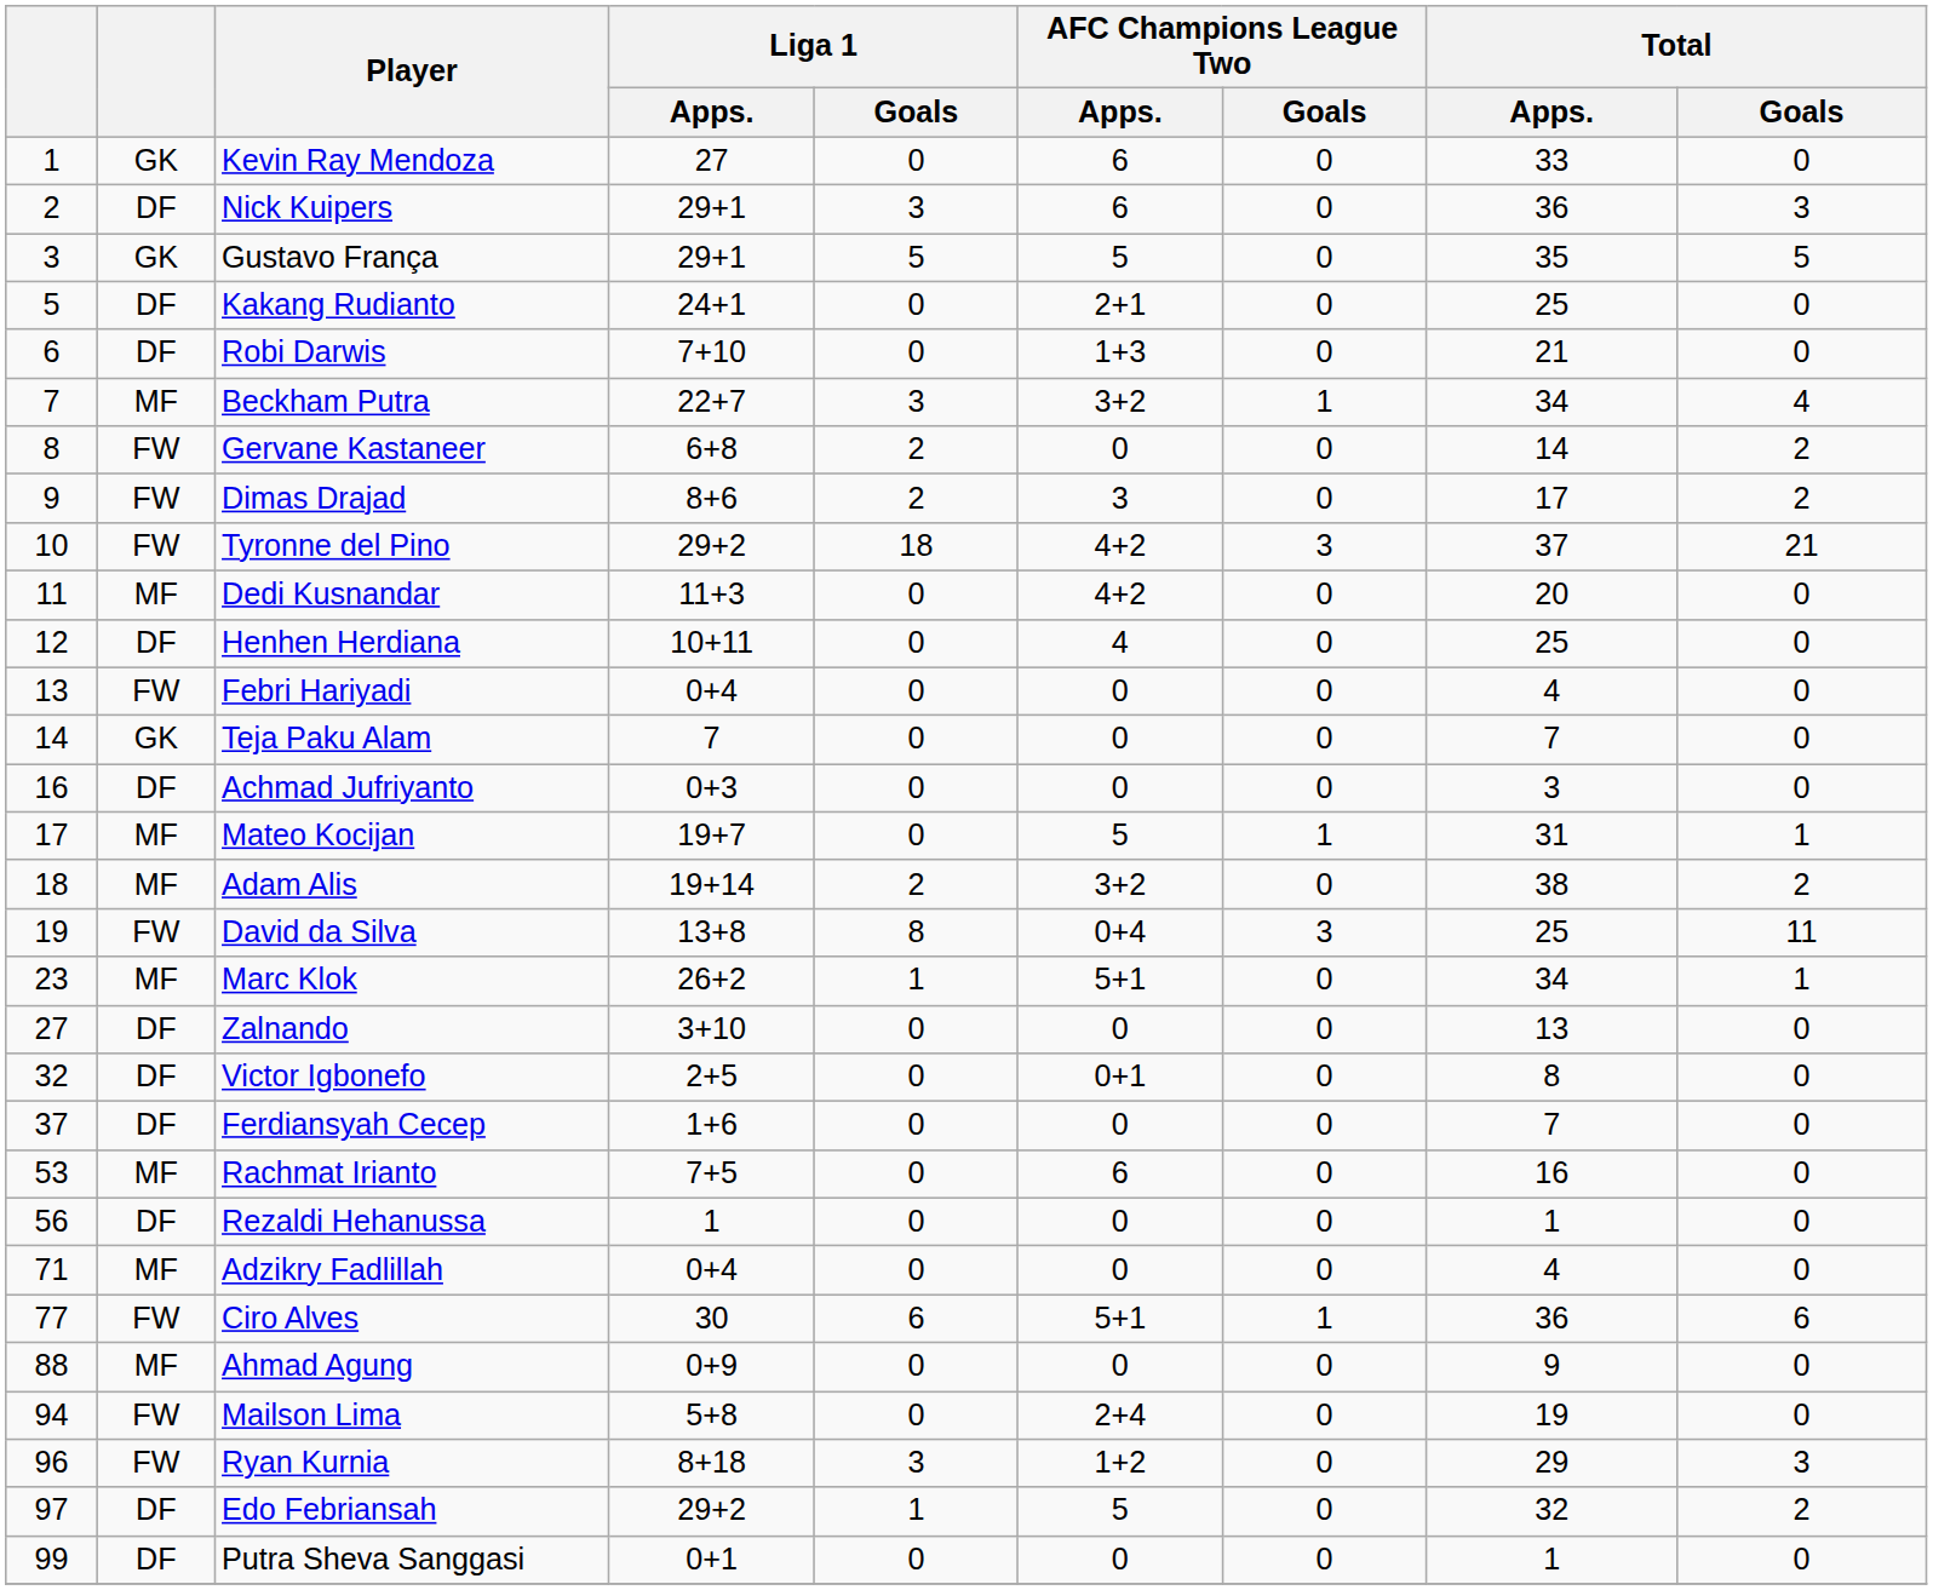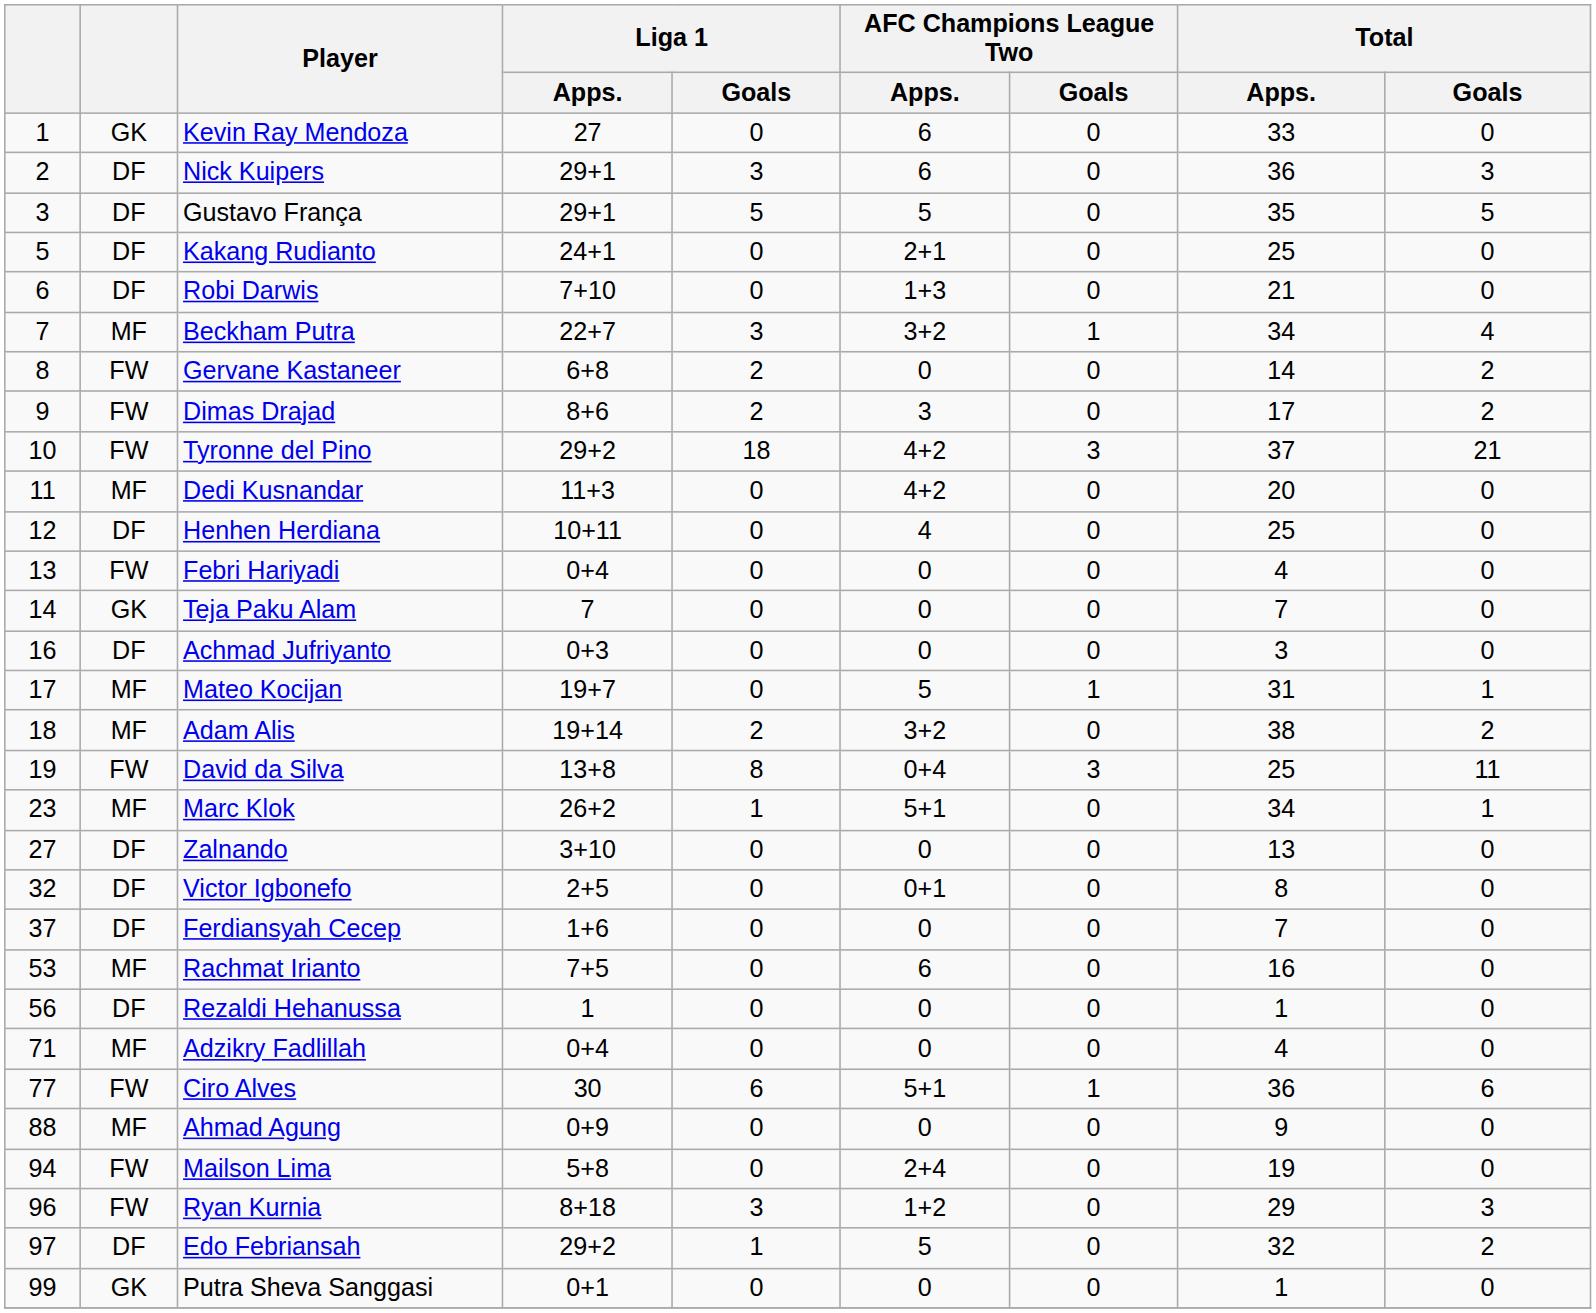Gustavo França | column 2: GK -> DF
Putra Sheva Sanggasi | column 2: DF -> GK
